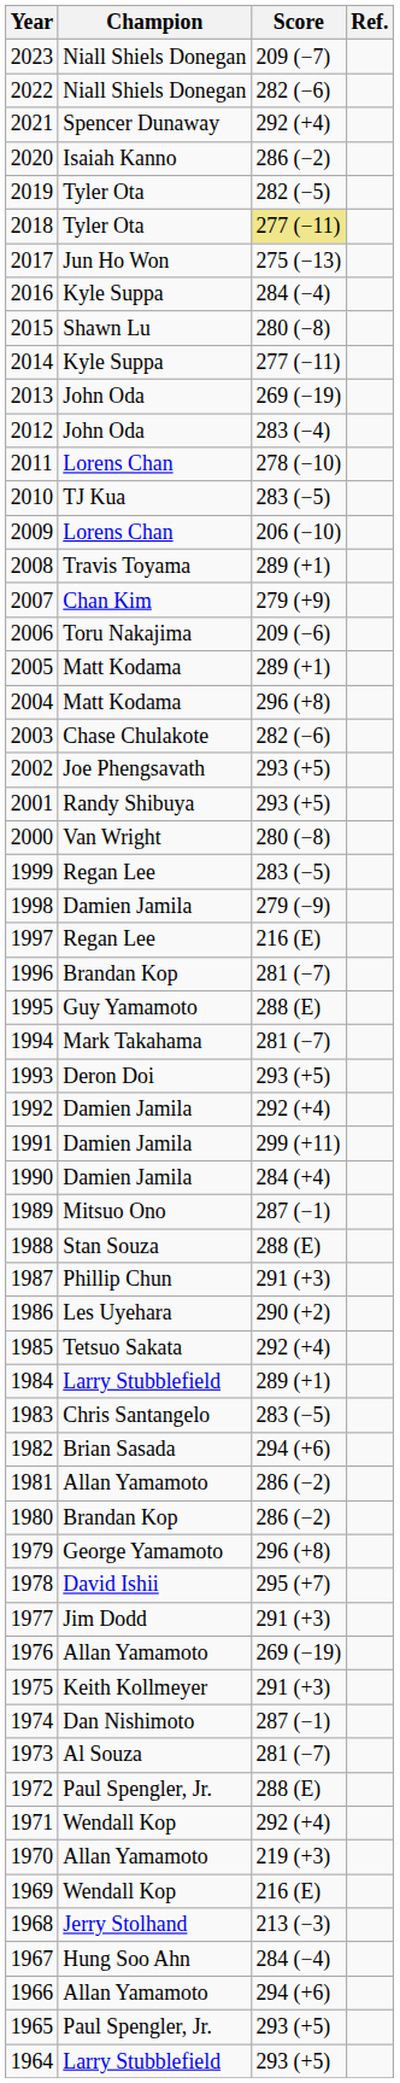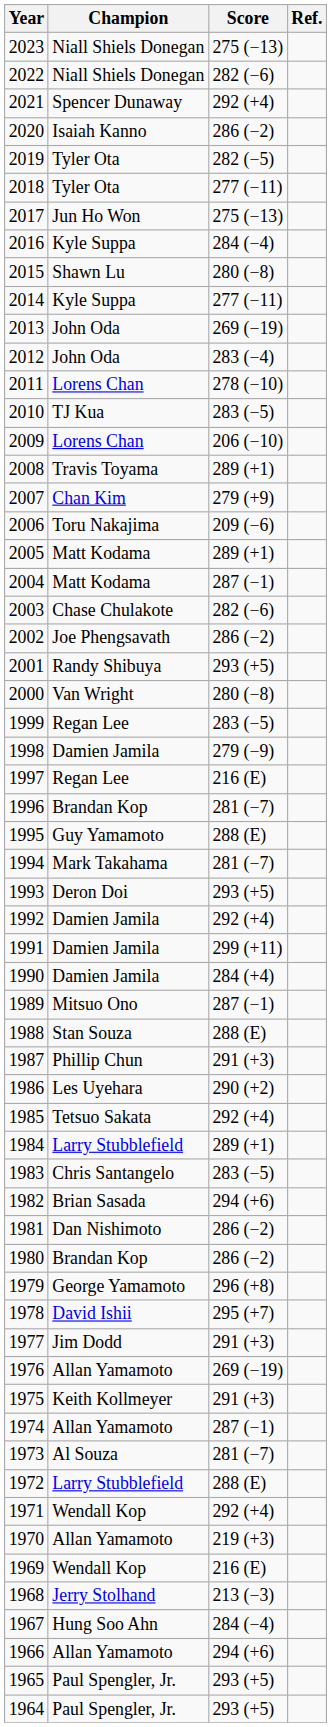2023 | Score: 209 (−7) -> 275 (−13)
2018 | Score: khaki background -> no background
2004 | Score: 296 (+8) -> 287 (−1)
2002 | Score: 293 (+5) -> 286 (−2)
1981 | Champion: Allan Yamamoto -> Dan Nishimoto
1974 | Champion: Dan Nishimoto -> Allan Yamamoto
1972 | Champion: Paul Spengler, Jr. -> Larry Stubblefield
1964 | Champion: Larry Stubblefield -> Paul Spengler, Jr.
